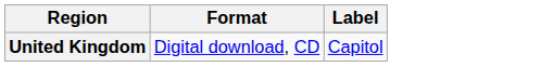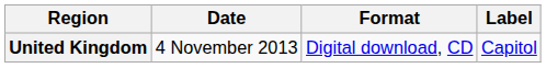+ column: Date | 4 November 2013
